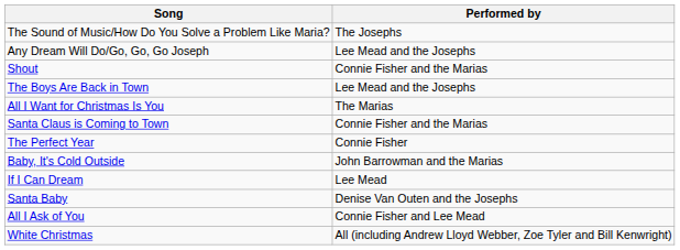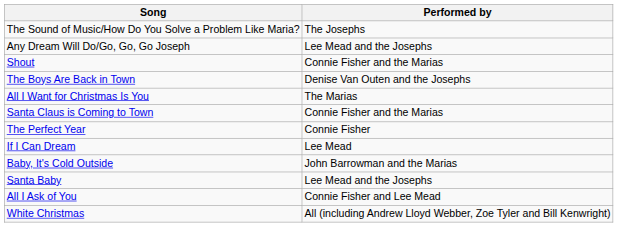The Boys Are Back in Town | Performed by: Lee Mead and the Josephs -> Denise Van Outen and the Josephs
rows swapped: If I Can Dream <-> Baby, It's Cold Outside
Santa Baby | Performed by: Denise Van Outen and the Josephs -> Lee Mead and the Josephs
